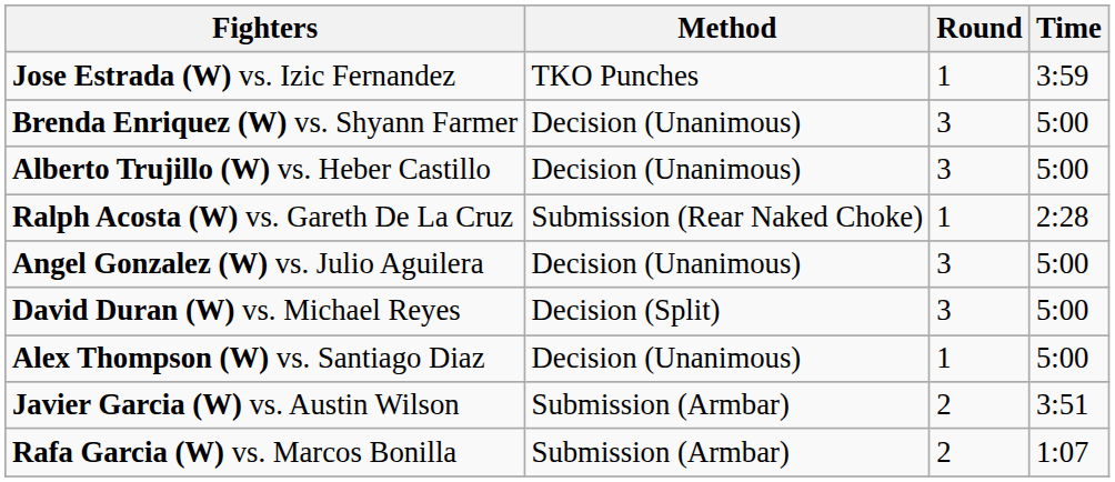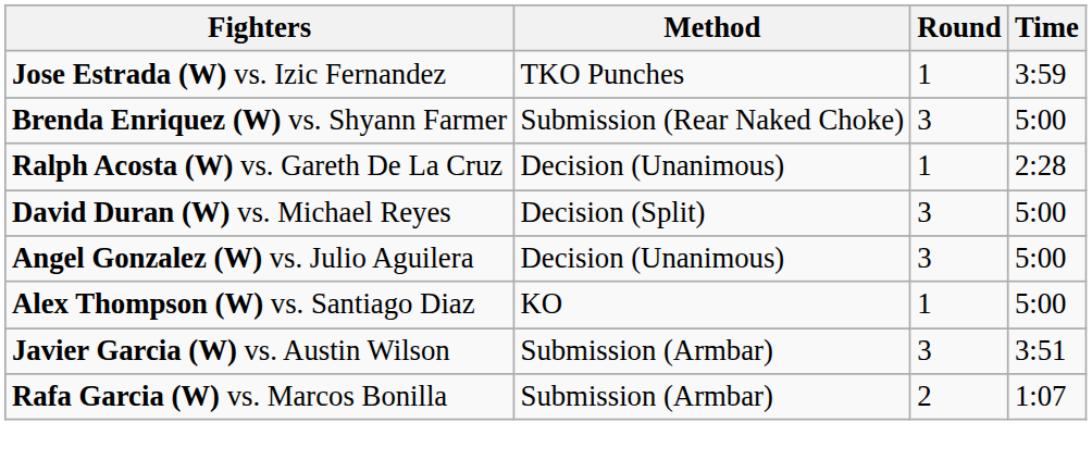Brenda Enriquez (W) vs. Shyann Farmer | Method: Decision (Unanimous) -> Submission (Rear Naked Choke)
- row: Alberto Trujillo (W) vs. Heber Castillo | Decision (Unanimous) | 3 | 5:00
Ralph Acosta (W) vs. Gareth De La Cruz | Method: Submission (Rear Naked Choke) -> Decision (Unanimous)
rows swapped: David Duran (W) vs. Michael Reyes <-> Angel Gonzalez (W) vs. Julio Aguilera
Alex Thompson (W) vs. Santiago Diaz | Method: Decision (Unanimous) -> KO
Javier Garcia (W) vs. Austin Wilson | Round: 2 -> 3
